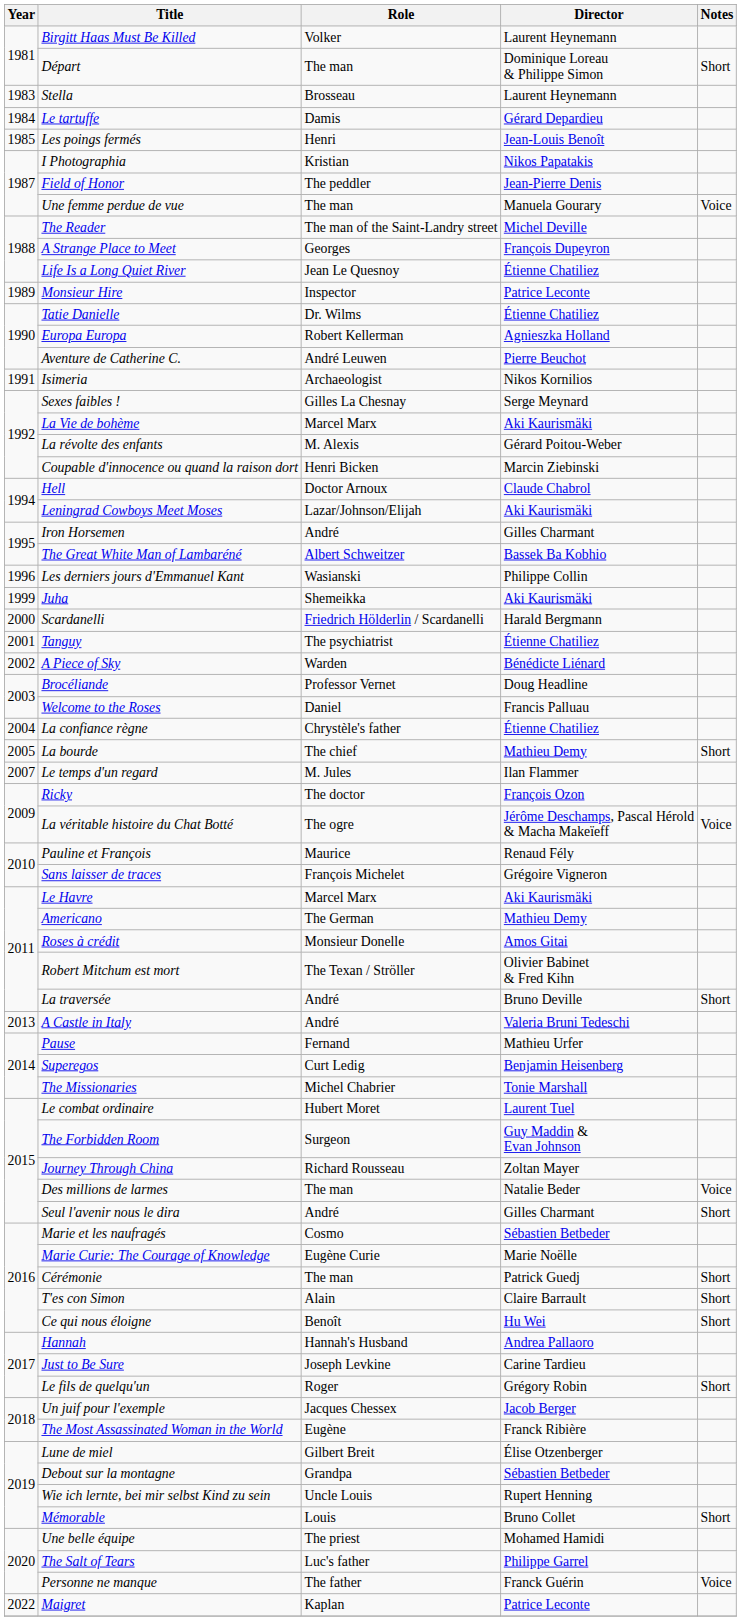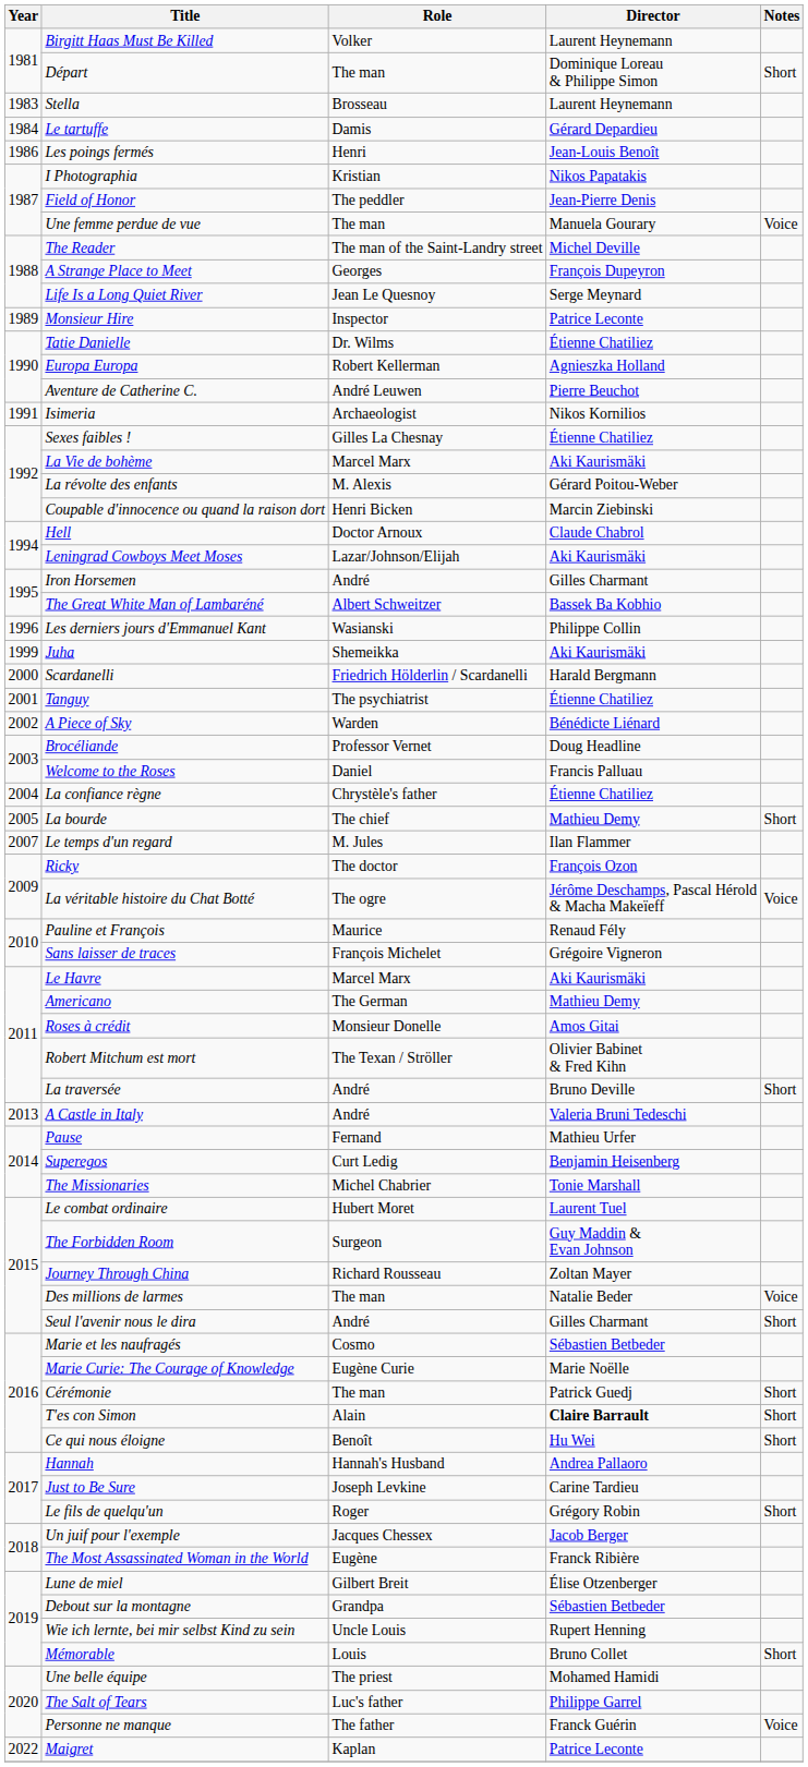Les poings fermés | Year: 1985 -> 1986
Life Is a Long Quiet River | Director: Étienne Chatiliez -> Serge Meynard
Sexes faibles ! | Director: Serge Meynard -> Étienne Chatiliez
T'es con Simon | Director: normal -> bold
